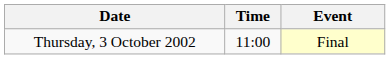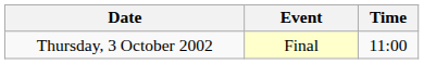columns swapped: Time <-> Event
